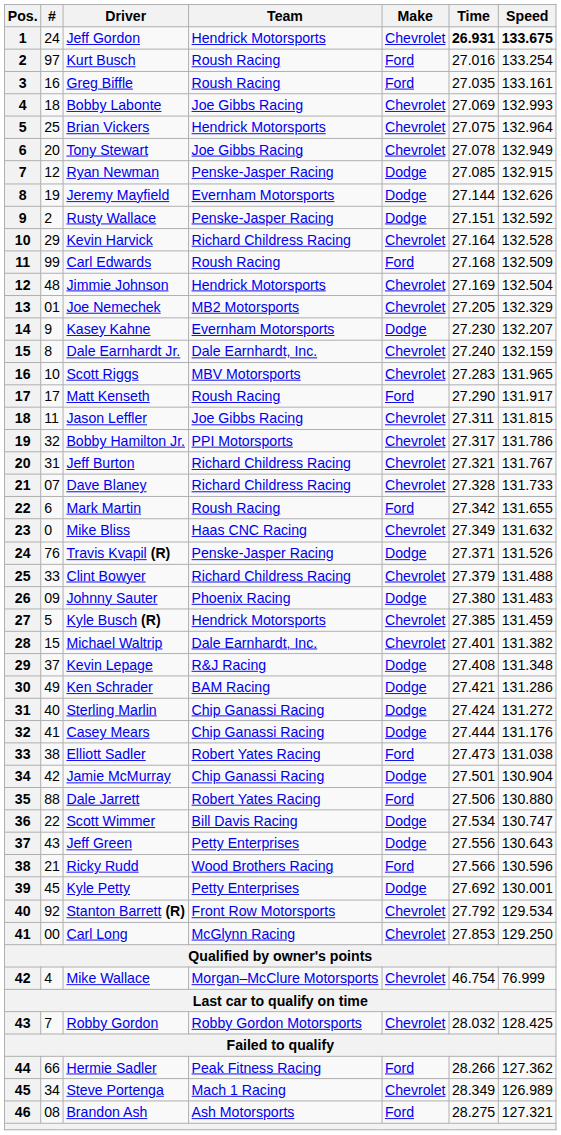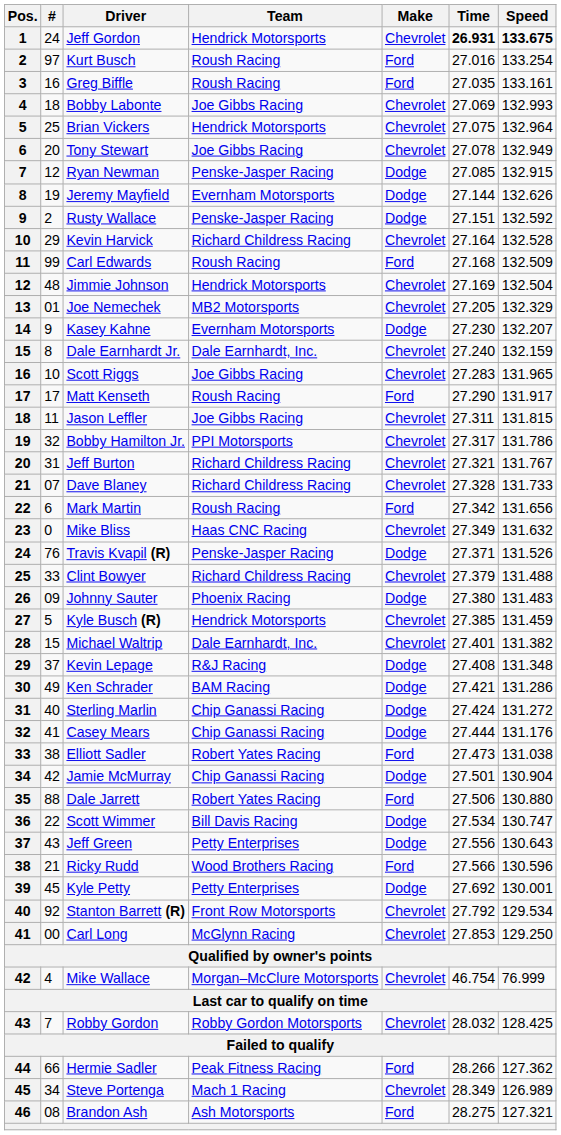Scott Riggs | Team: MBV Motorsports -> Joe Gibbs Racing
Mark Martin | Speed: 131.655 -> 131.656
